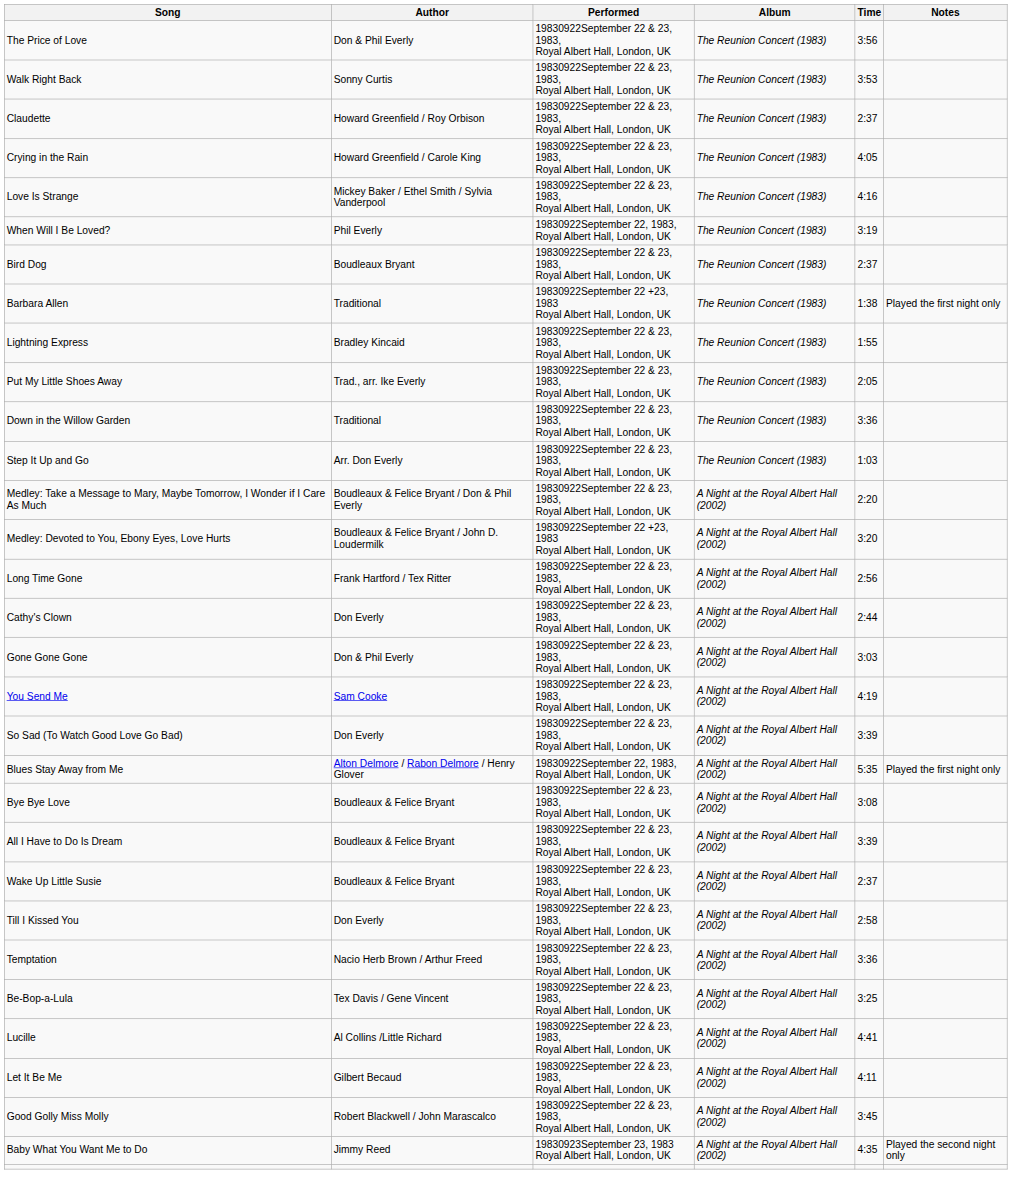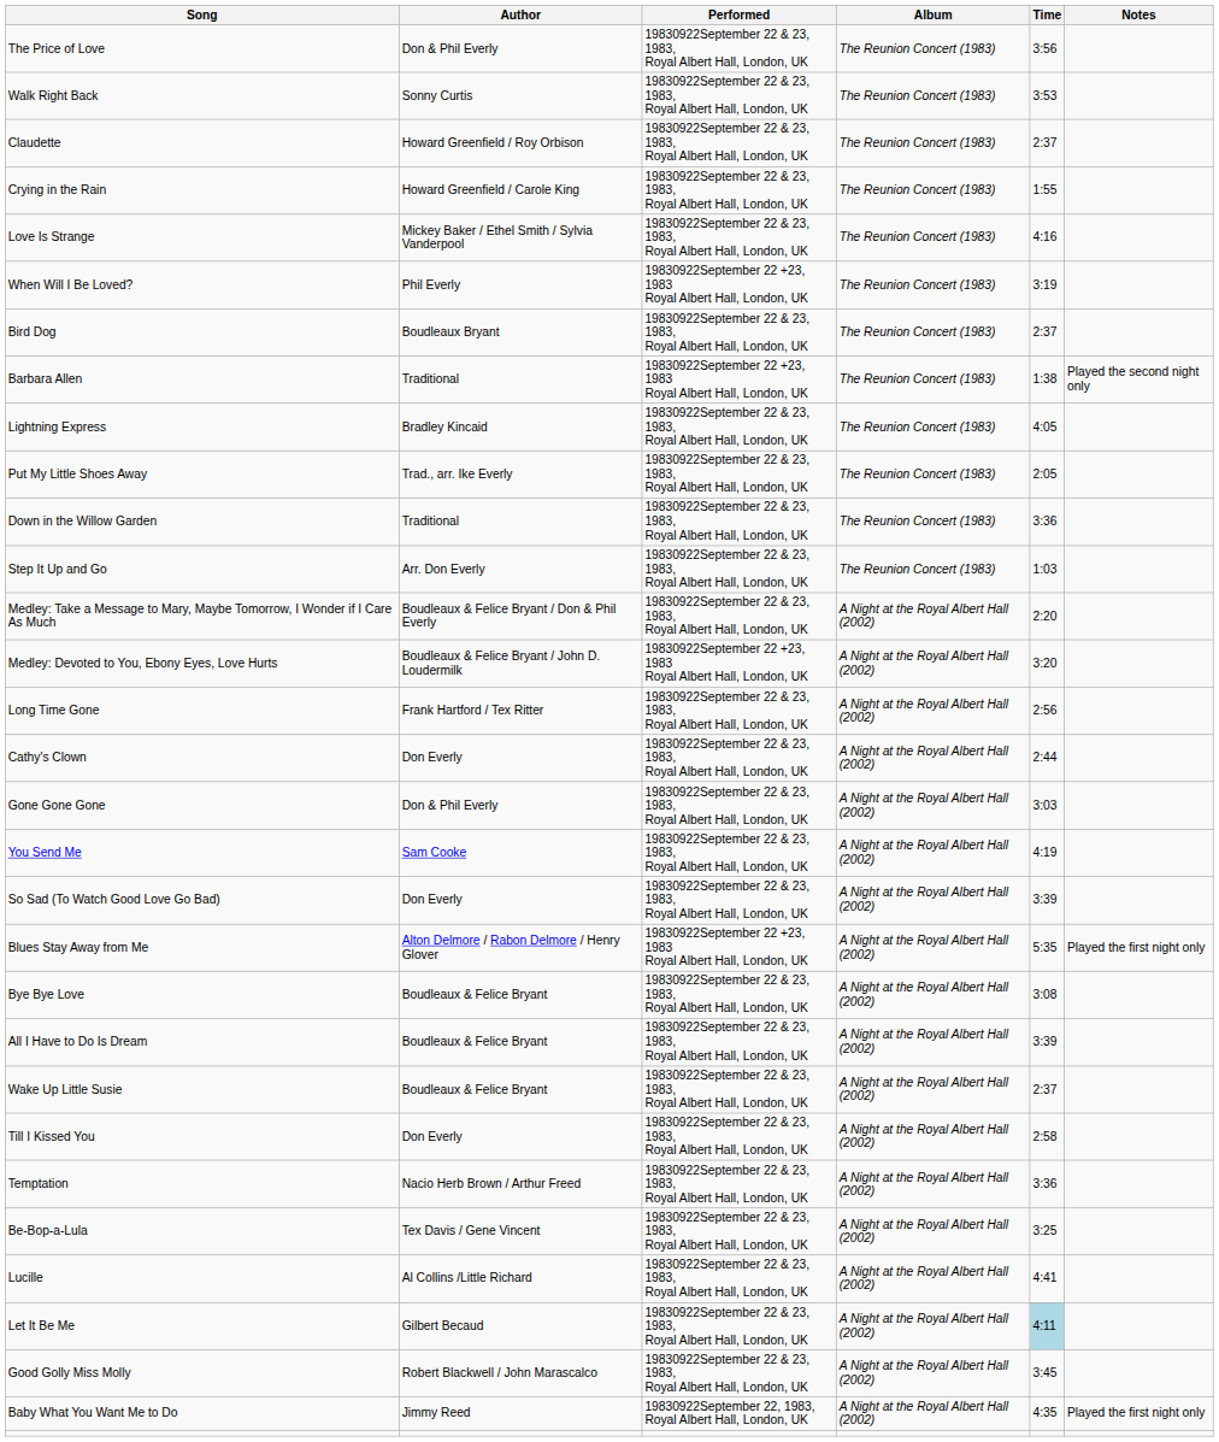Crying in the Rain | Time: 4:05 -> 1:55
When Will I Be Loved? | Performed: 19830922September 22, 1983, Royal Albert Hall, London, UK -> 19830922September 22 +23, 1983 Royal Albert Hall, London, UK
Barbara Allen | Notes: Played the first night only -> Played the second night only
Lightning Express | Time: 1:55 -> 4:05
Blues Stay Away from Me | Performed: 19830922September 22, 1983, Royal Albert Hall, London, UK -> 19830922September 22 +23, 1983 Royal Albert Hall, London, UK
Let It Be Me | Time: no background -> lightblue background
Baby What You Want Me to Do | Performed: 19830923September 23, 1983 Royal Albert Hall, London, UK -> 19830922September 22, 1983, Royal Albert Hall, London, UK
Baby What You Want Me to Do | Notes: Played the second night only -> Played the first night only
